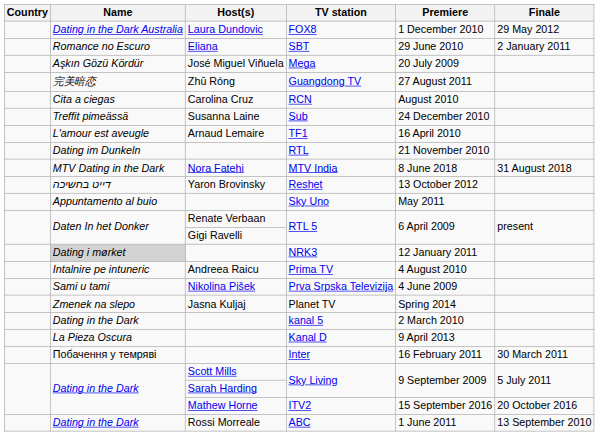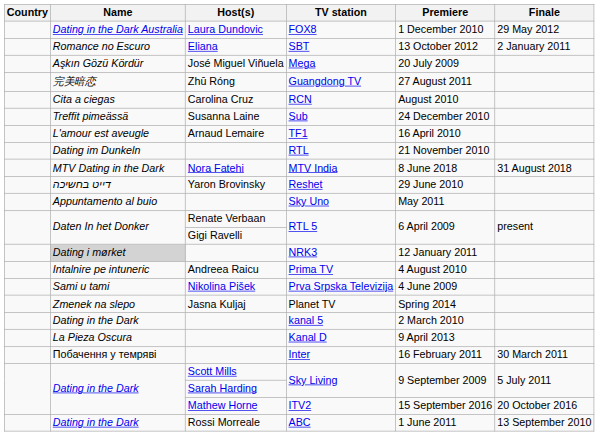SBT | Premiere: 29 June 2010 -> 13 October 2012
Reshet | Premiere: 13 October 2012 -> 29 June 2010
